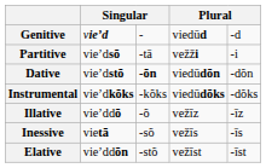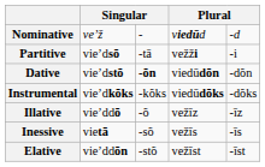+ row: Nominative | ve’ž | - | viedūd | -d
- row: Genitive | vie’d | - | viedūd | -d
